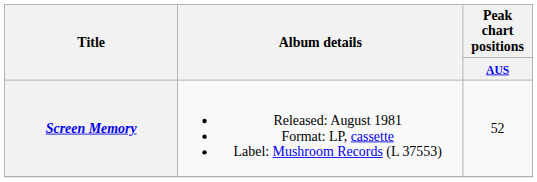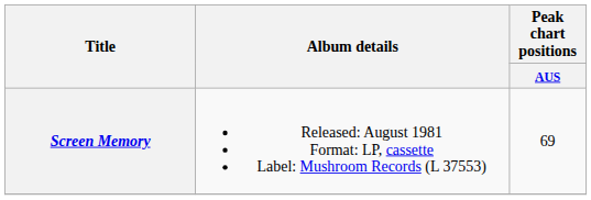Screen Memory | Peak chart positions / AUS: 52 -> 69
